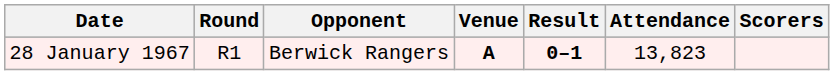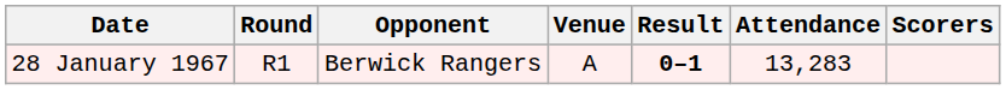28 January 1967 | Venue: bold -> normal
28 January 1967 | Attendance: 13,823 -> 13,283
